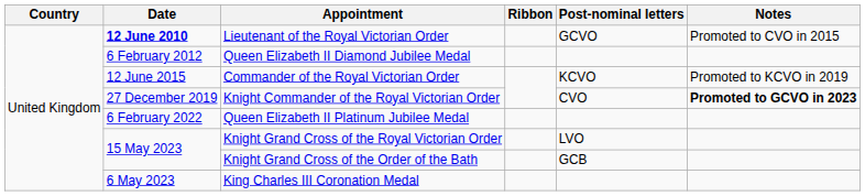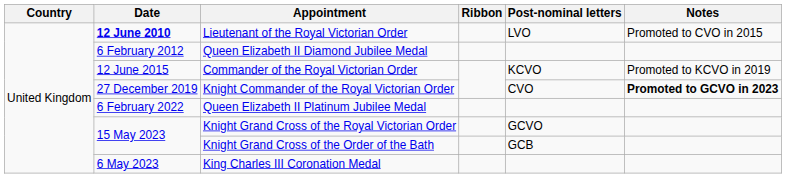Lieutenant of the Royal Victorian Order | Post-nominal letters: GCVO -> LVO
Knight Grand Cross of the Royal Victorian Order | Post-nominal letters: LVO -> GCVO
